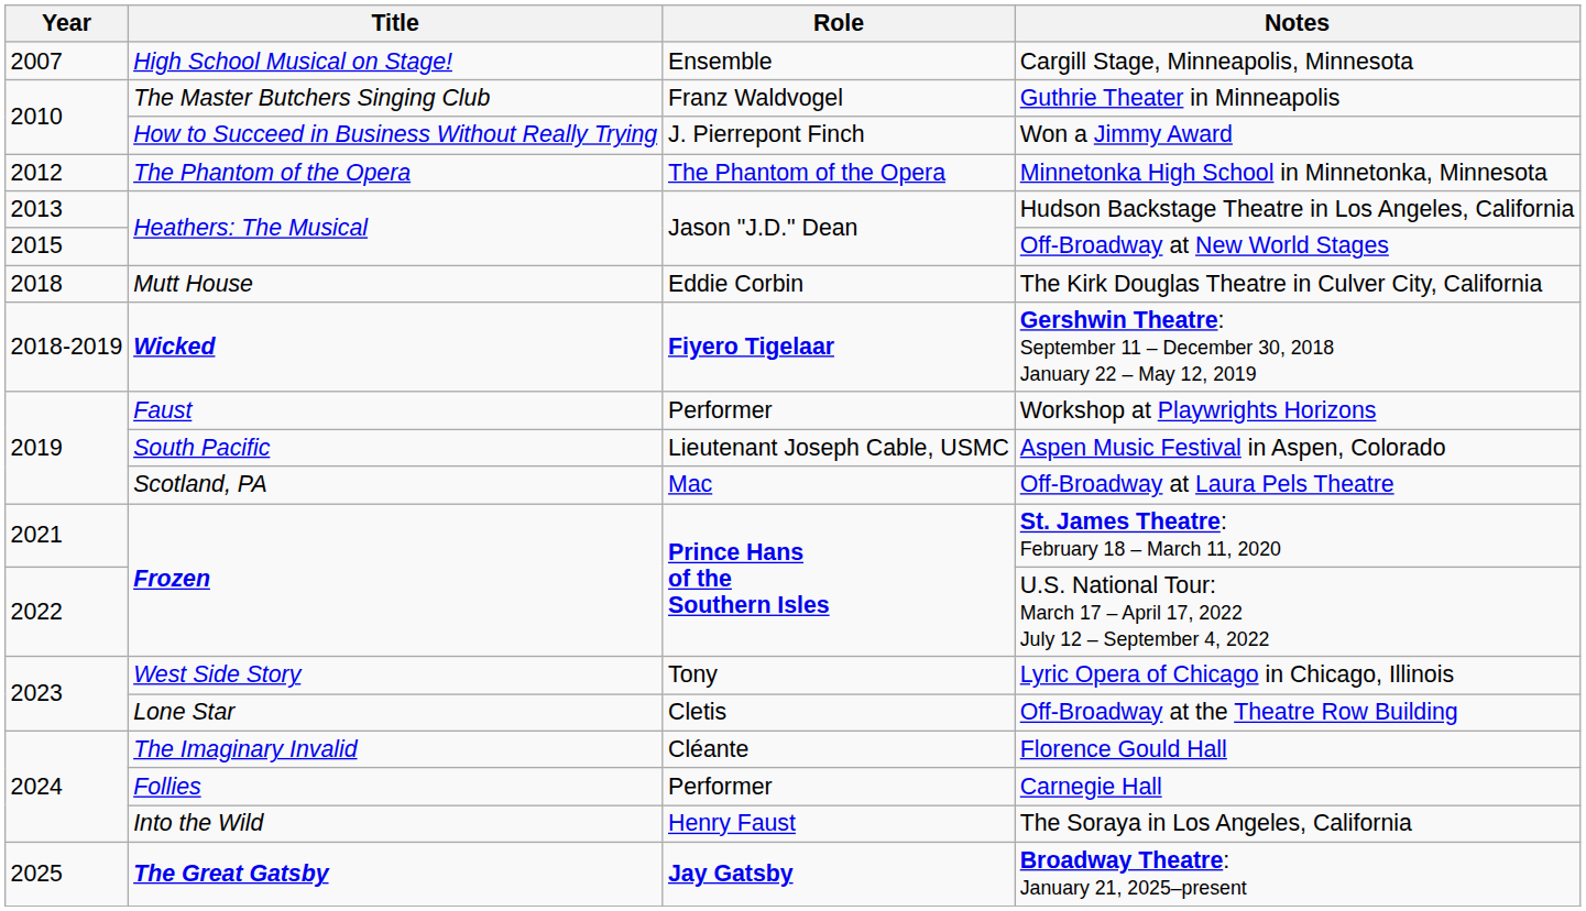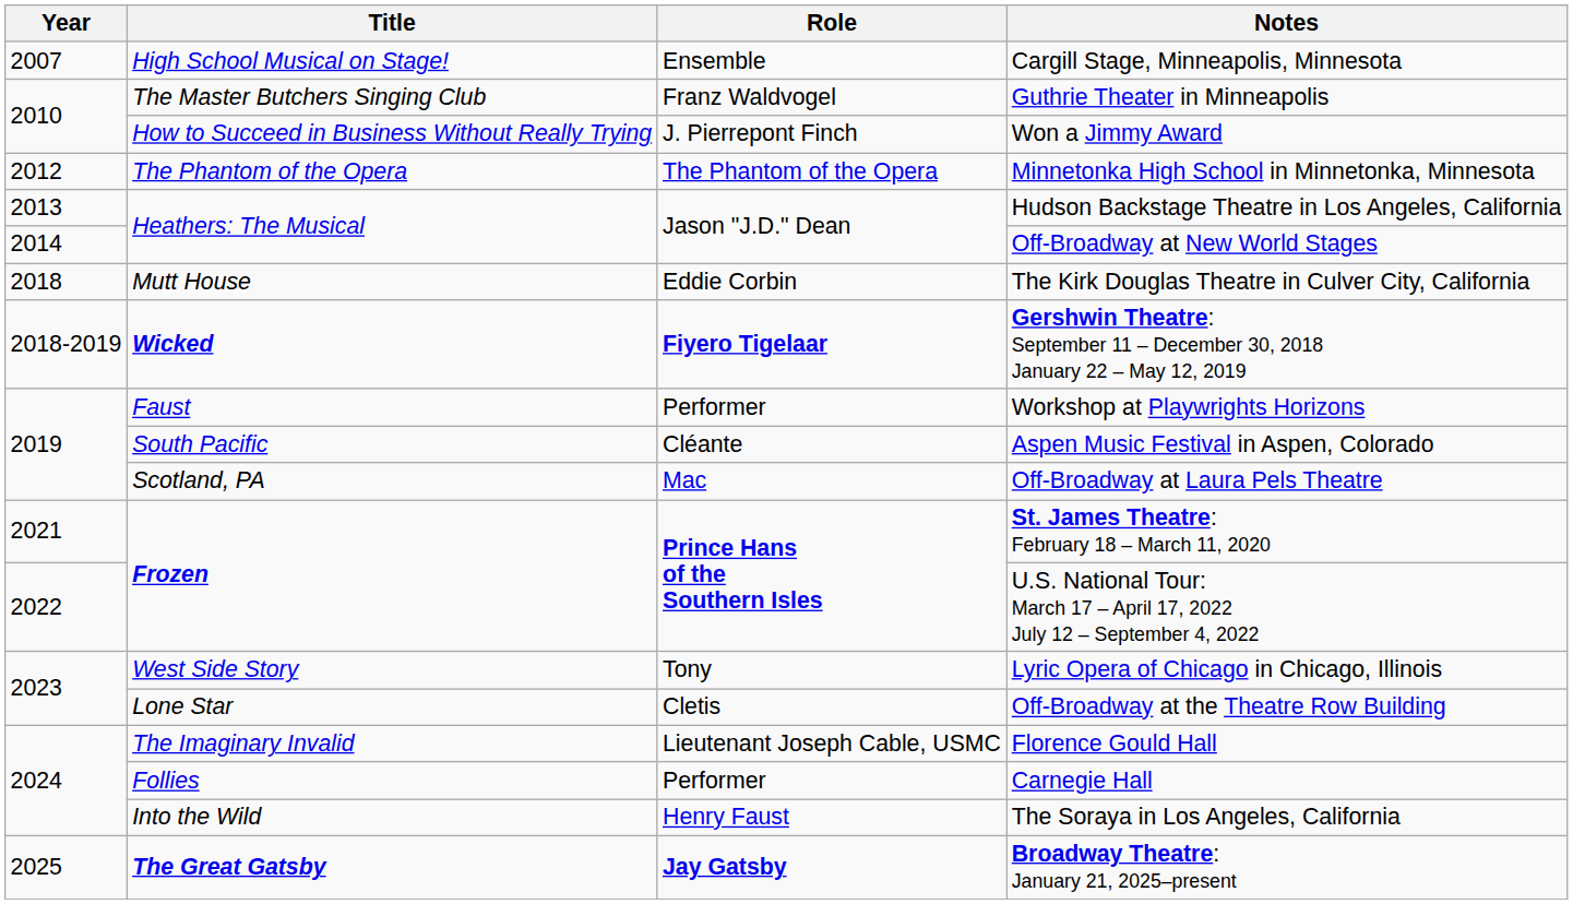Off-Broadway at New World Stages | Year: 2015 -> 2014
Aspen Music Festival in Aspen, Colorado | Role: Lieutenant Joseph Cable, USMC -> Cléante
Florence Gould Hall | Role: Cléante -> Lieutenant Joseph Cable, USMC
